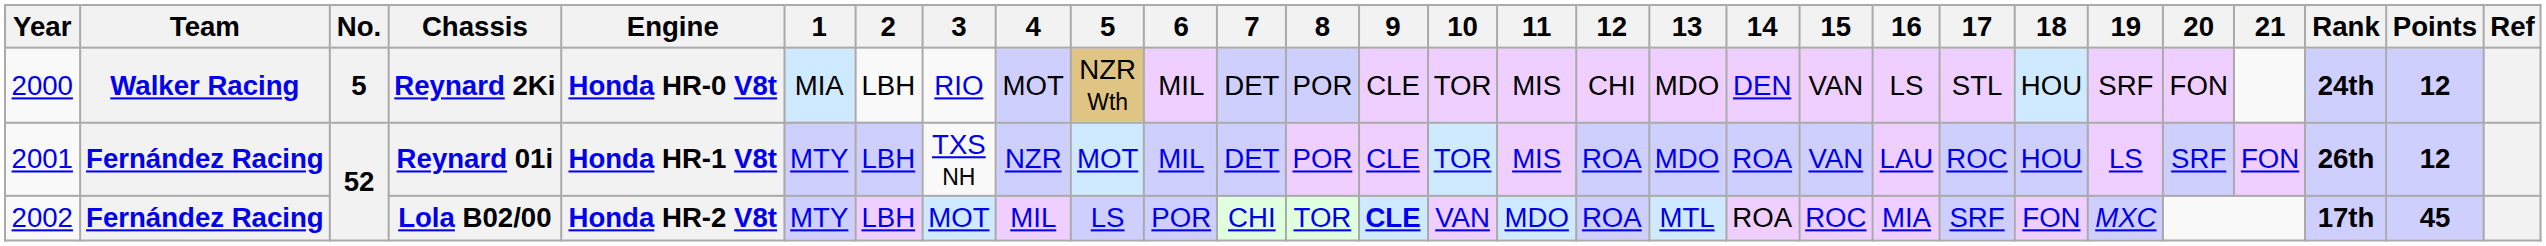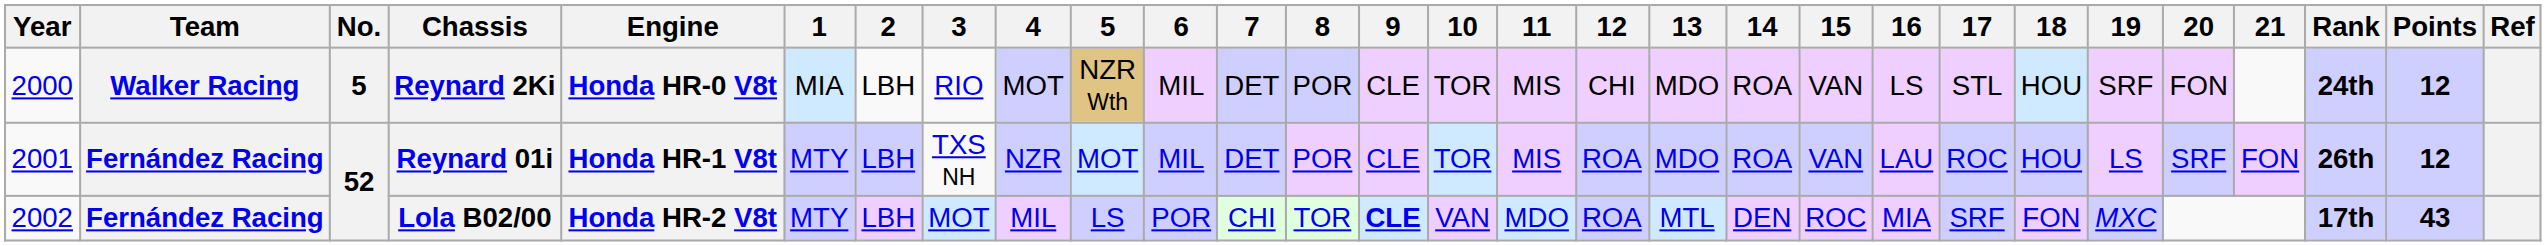Reynard 2Ki | 14: DEN -> ROA
Lola B02/00 | 14: ROA -> DEN
Lola B02/00 | Points: 45 -> 43
